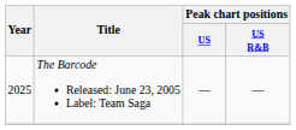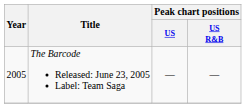The Barcode Released: June 23, 2005 Label: Team Saga | Year: 2025 -> 2005
